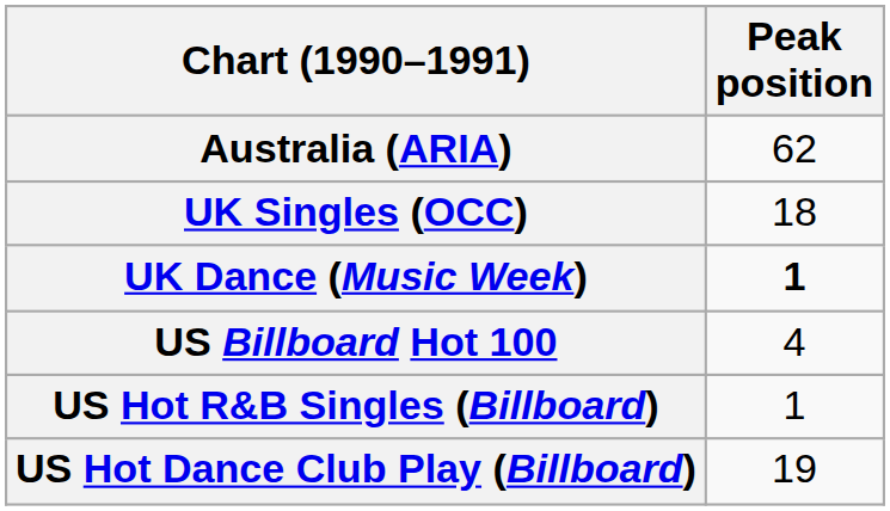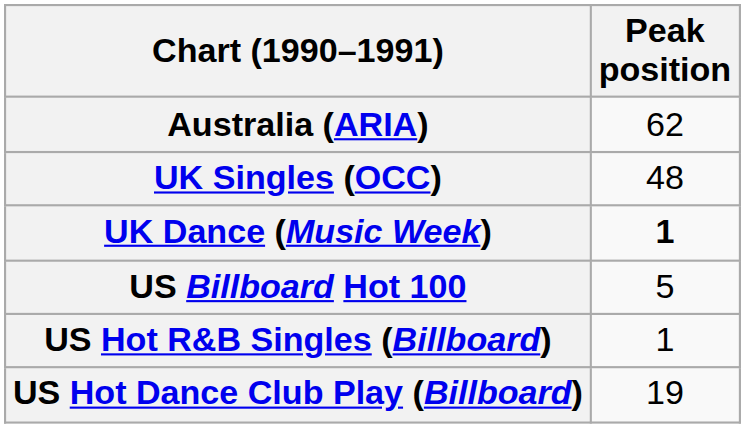UK Singles (OCC) | Peak position: 18 -> 48
US Billboard Hot 100 | Peak position: 4 -> 5
